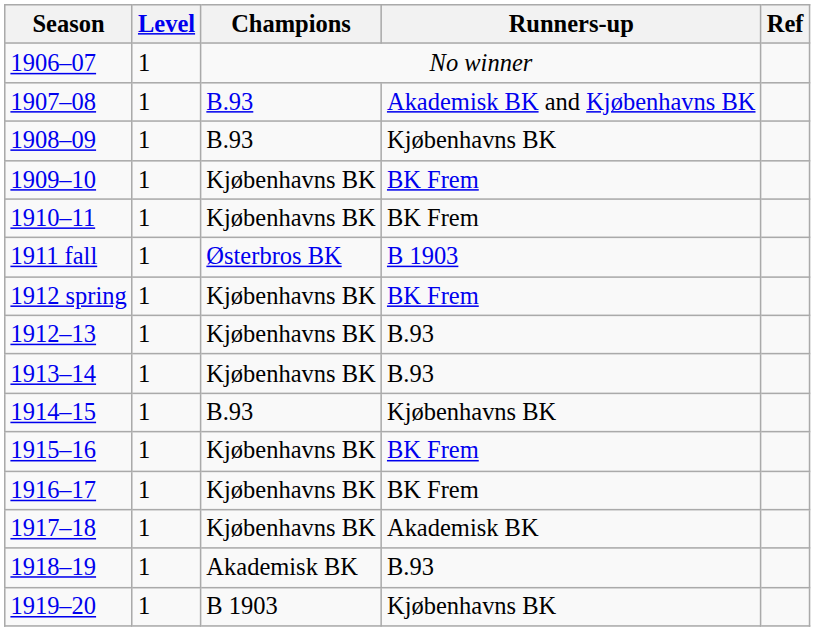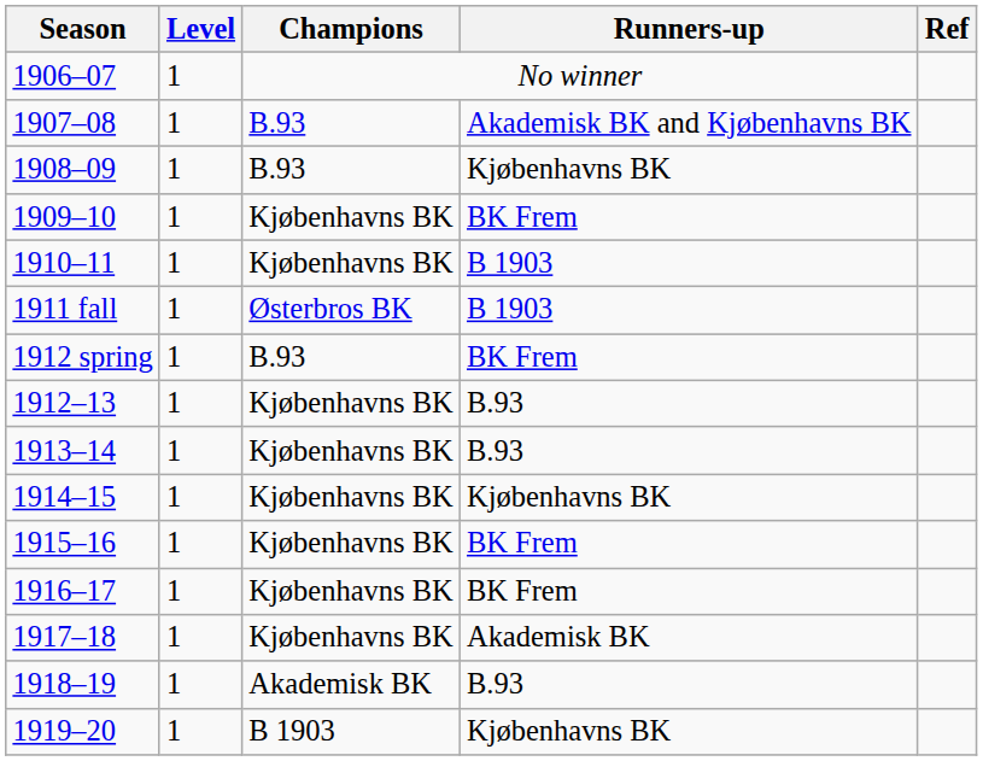1910–11 | Runners-up: BK Frem -> B 1903
1912 spring | Champions: Kjøbenhavns BK -> B.93
1914–15 | Champions: B.93 -> Kjøbenhavns BK
